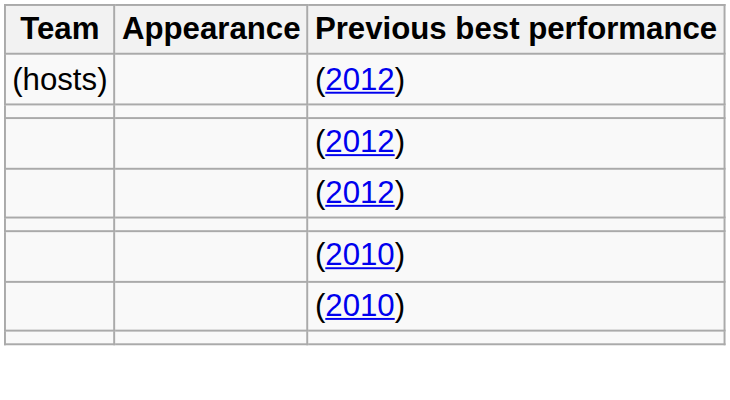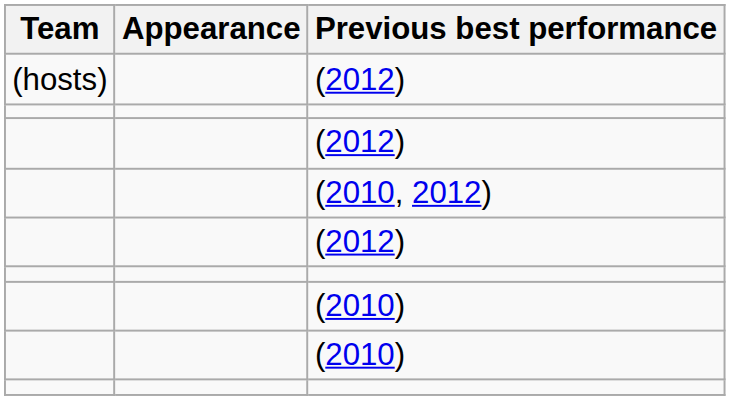+ row: (2010, 2012)
